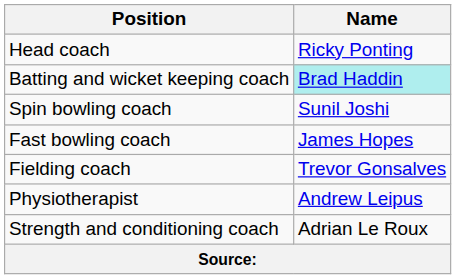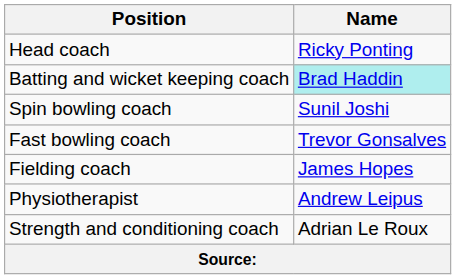Fast bowling coach | Name: James Hopes -> Trevor Gonsalves
Fielding coach | Name: Trevor Gonsalves -> James Hopes
